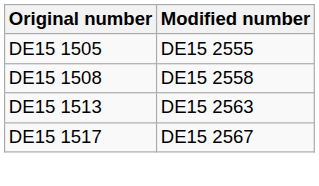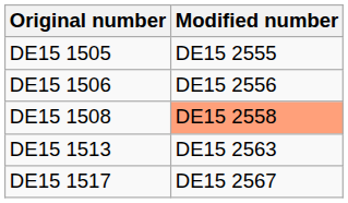+ row: DE15 1506 | DE15 2556
DE15 1508 | Modified number: no background -> lightsalmon background
